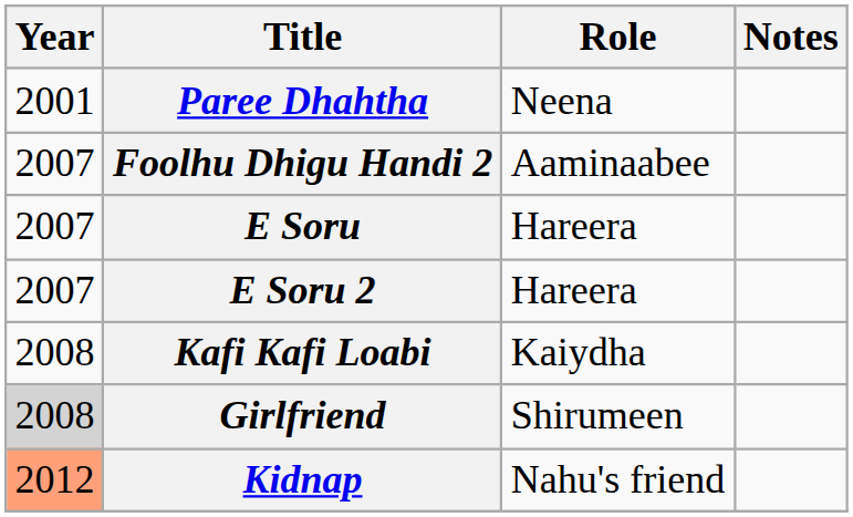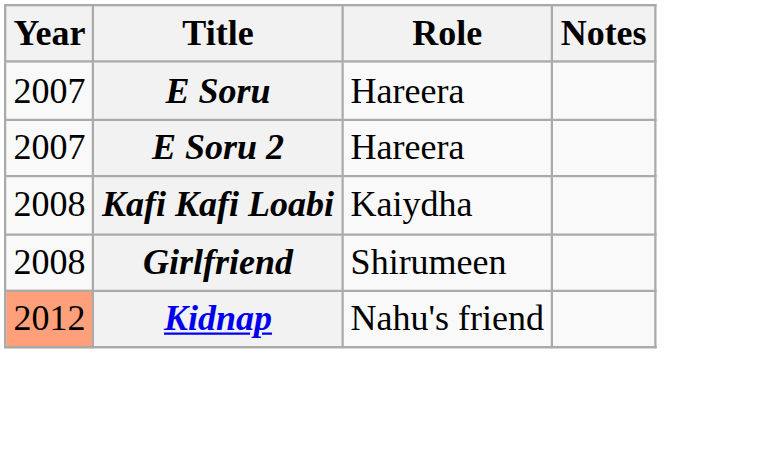- row: 2001 | Paree Dhahtha | Neena
- row: 2007 | Foolhu Dhigu Handi 2 | Aaminaabee
Girlfriend | Year: lightgrey background -> no background
